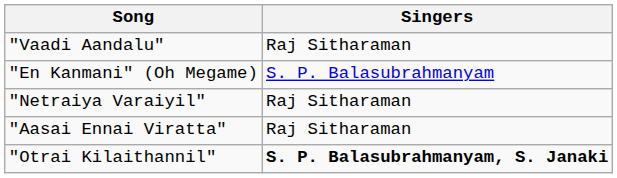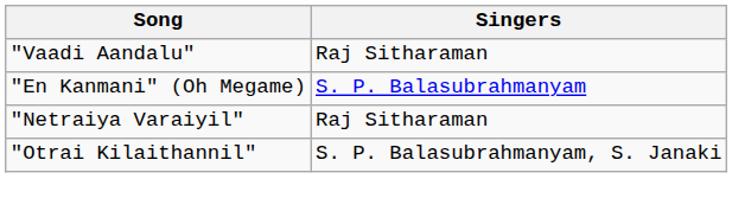- row: "Aasai Ennai Viratta" | Raj Sitharaman
"Otrai Kilaithannil" | Singers: bold -> normal
